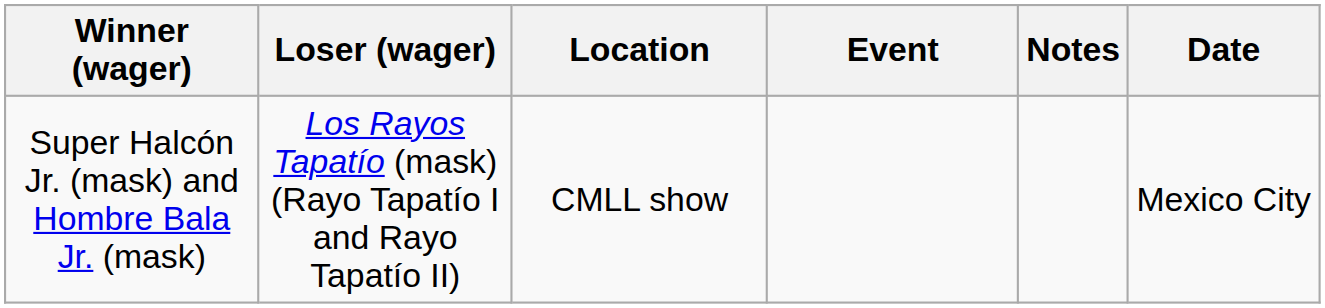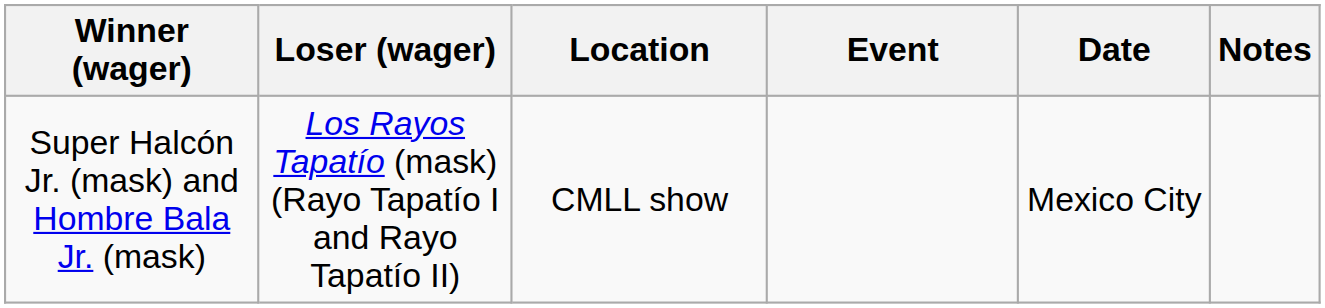columns swapped: Date <-> Notes
